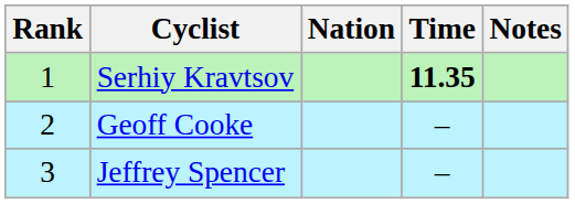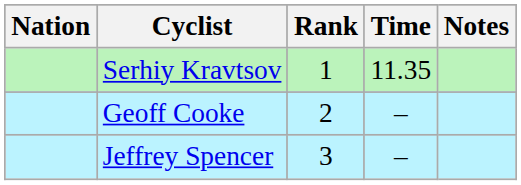columns swapped: Rank <-> Nation
Serhiy Kravtsov | Time: bold -> normal
